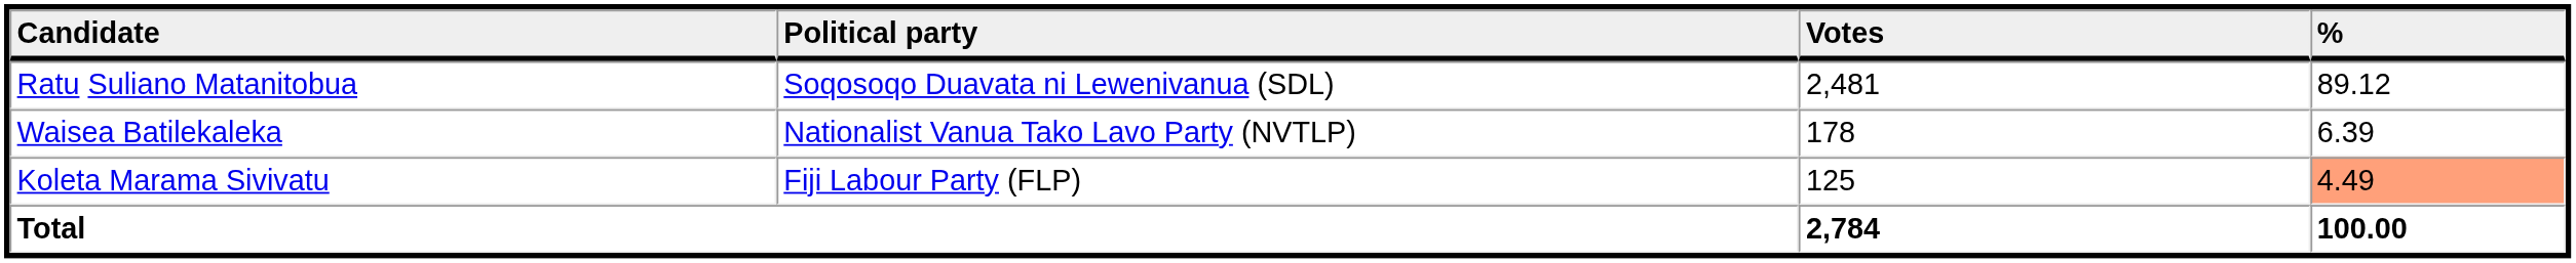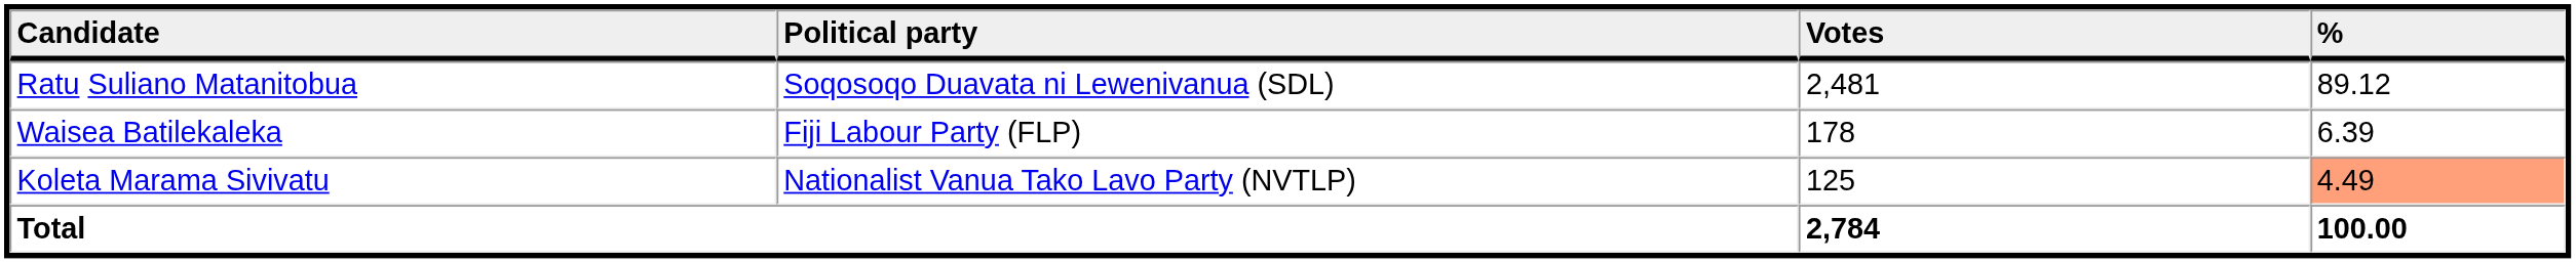Waisea Batilekaleka | Political party: Nationalist Vanua Tako Lavo Party (NVTLP) -> Fiji Labour Party (FLP)
Koleta Marama Sivivatu | Political party: Fiji Labour Party (FLP) -> Nationalist Vanua Tako Lavo Party (NVTLP)
